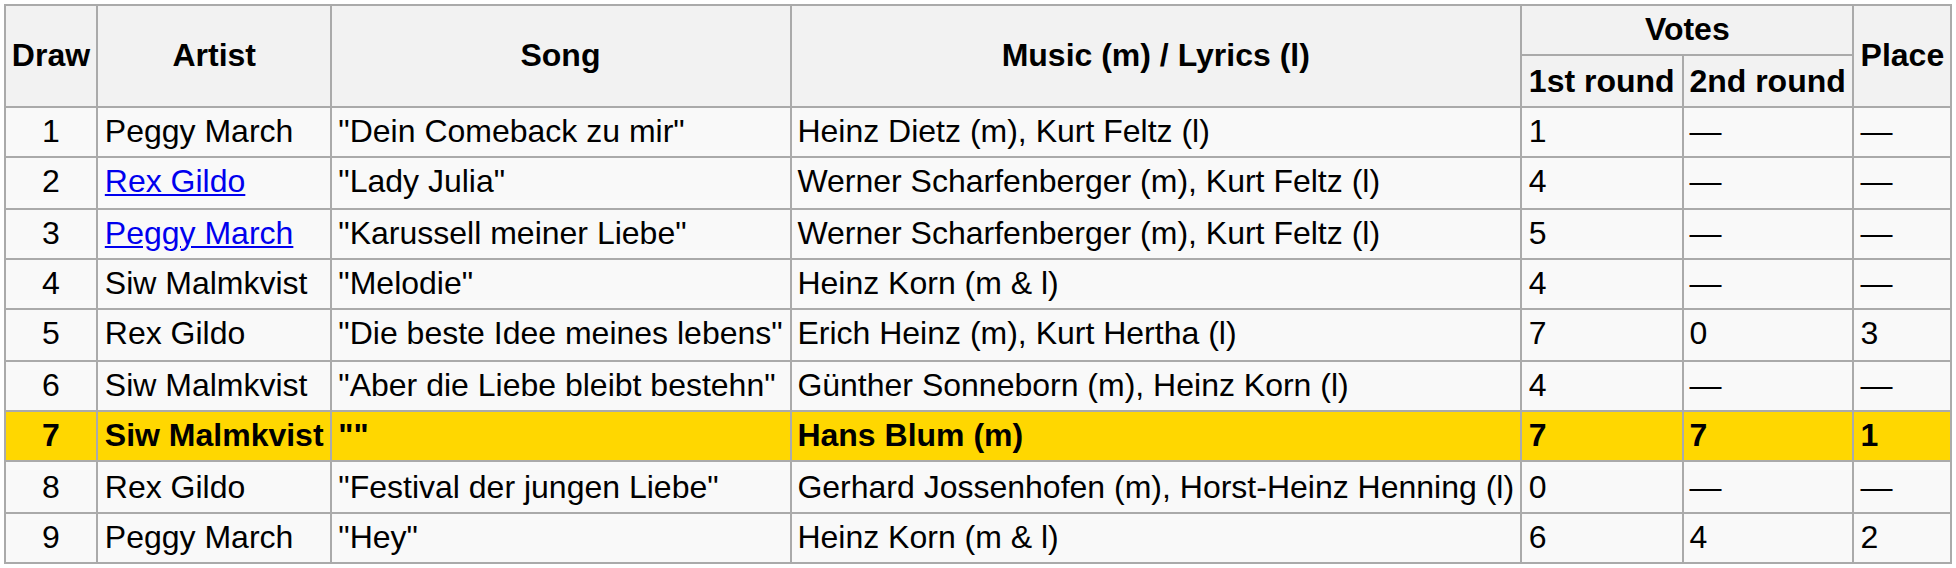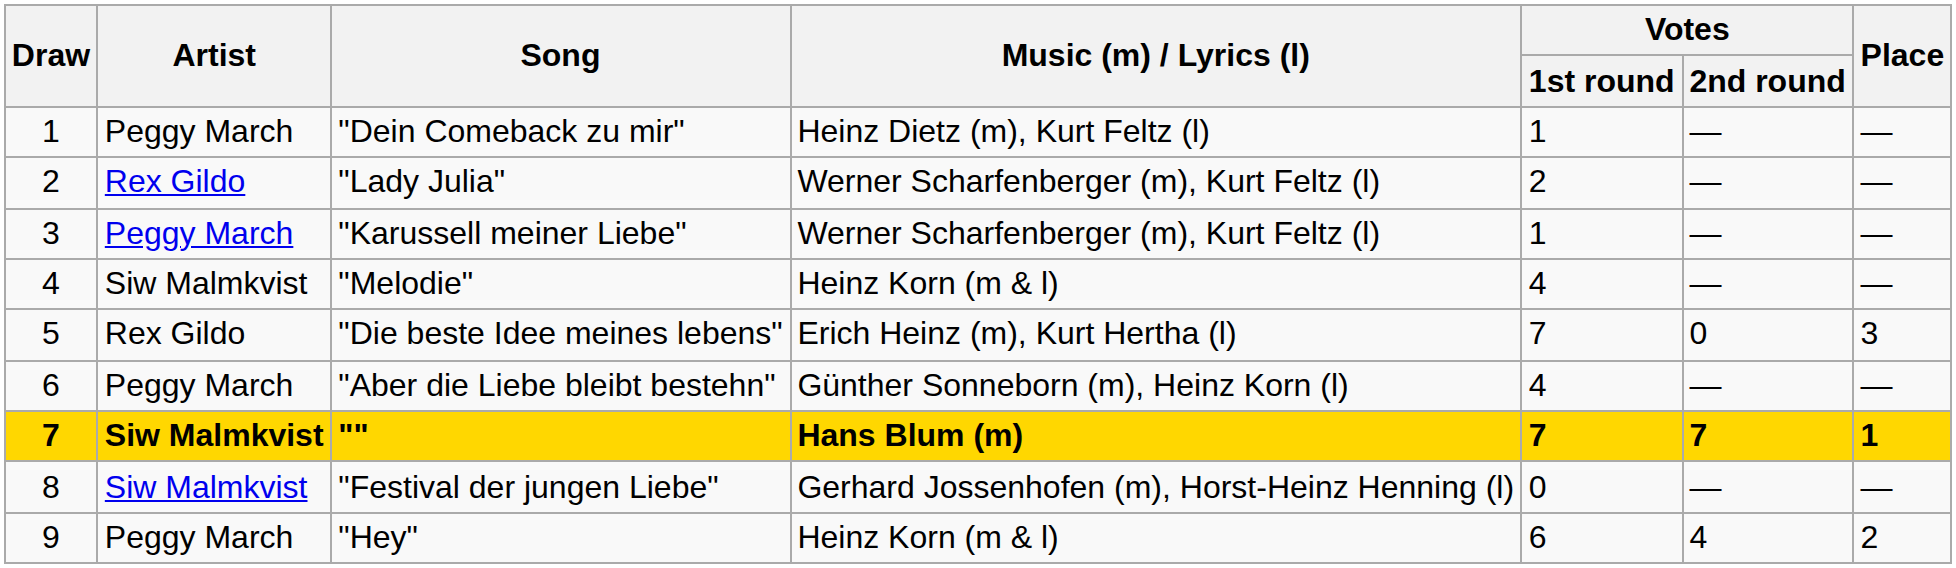"Lady Julia" | Votes / 1st round: 4 -> 2
"Karussell meiner Liebe" | Votes / 1st round: 5 -> 1
"Aber die Liebe bleibt bestehn" | Artist: Siw Malmkvist -> Peggy March
"Festival der jungen Liebe" | Artist: Rex Gildo -> Siw Malmkvist
